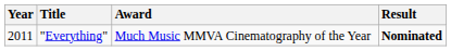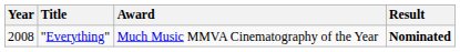"Everything" | Year: 2011 -> 2008
